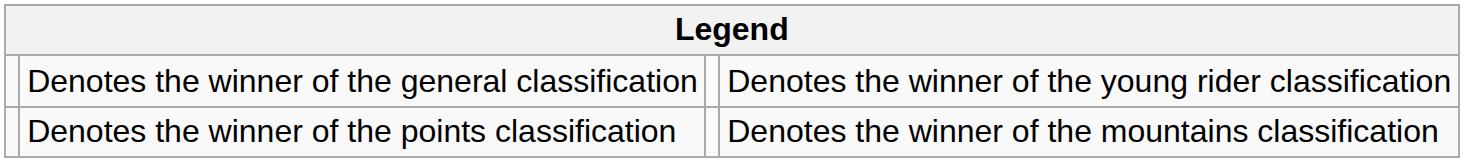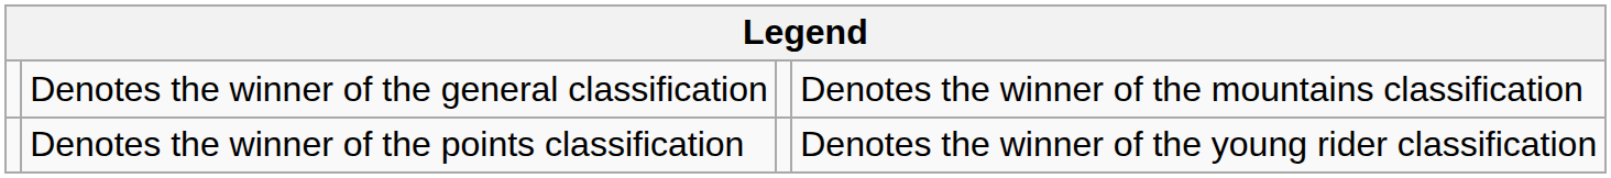Denotes the winner of the general classification | column 4: Denotes the winner of the young rider classification -> Denotes the winner of the mountains classification
Denotes the winner of the points classification | column 4: Denotes the winner of the mountains classification -> Denotes the winner of the young rider classification
